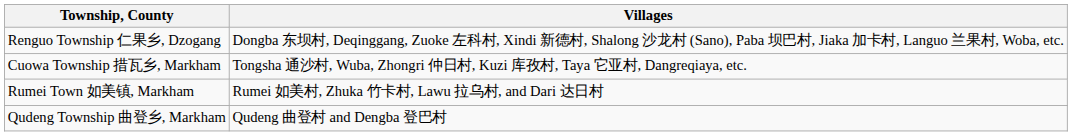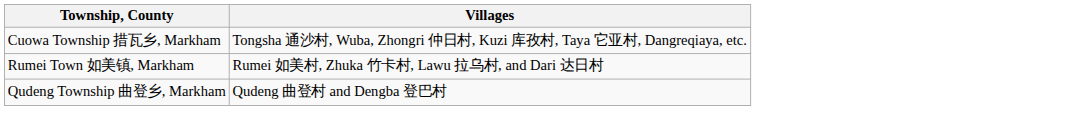- row: Renguo Township 仁果乡, Dzogang | Dongba 东坝村, Deqinggang, Zuoke 左科村, Xindi 新德村, Shalong 沙龙村 (Sano), Paba 坝巴村, Jiaka 加卡村, Languo 兰果村, Woba, etc.
